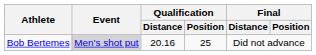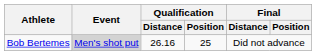Bob Bertemes | Qualification / Distance: 20.16 -> 26.16
